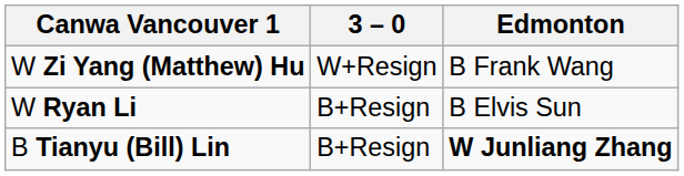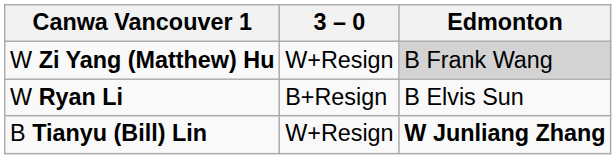W Zi Yang (Matthew) Hu | Edmonton: no background -> lightgrey background
B Tianyu (Bill) Lin | 3 – 0: B+Resign -> W+Resign
